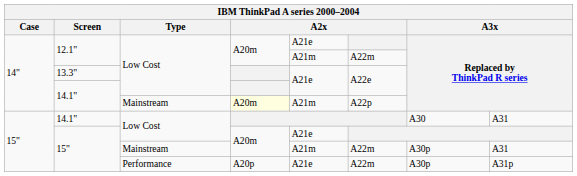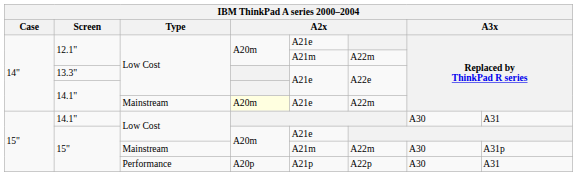14.1" / Mainstream | column 5: A21m -> A21e
14.1" / Mainstream | column 6: A22p -> A22m
15" / Mainstream | column 7: A30p -> A30
15" / Mainstream | column 8: A31 -> A31p
15" / Performance | column 5: A21e -> A21p
15" / Performance | column 6: A22m -> A22p
15" / Performance | column 7: A30p -> A30
15" / Performance | column 8: A31p -> A31
